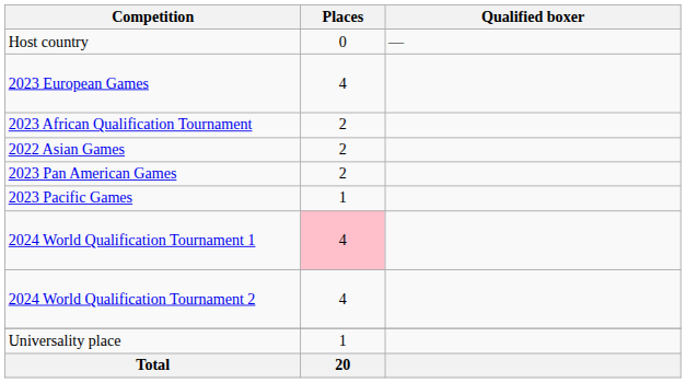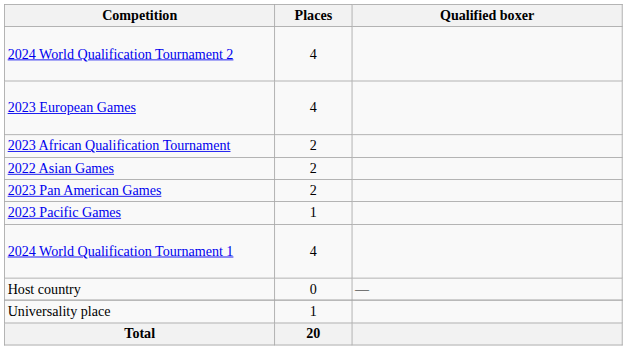rows swapped: Host country <-> 2024 World Qualification Tournament 2
2024 World Qualification Tournament 1 | Places: pink background -> no background
